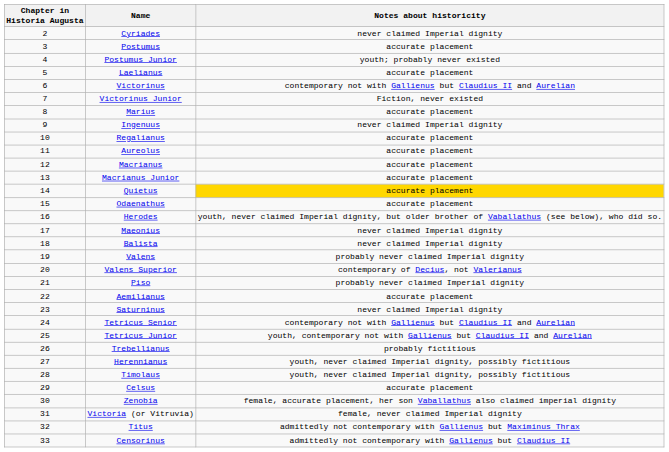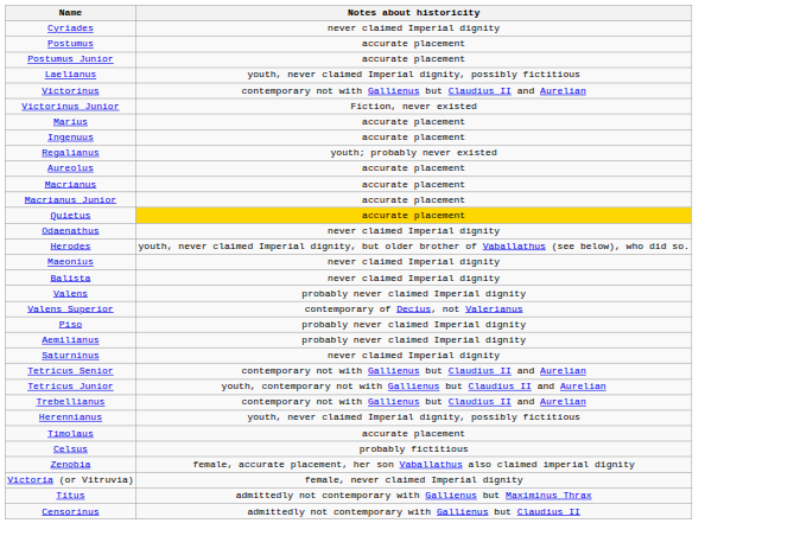- column: Chapter in Historia Augusta | 2 | 3 | 4 | 5 | 6 | 7 | 8 | 9 | 10 | 11 | 12 | 13 | 14 | 15 | 16 | 17 | 18 | 19 | 20 | 21 | 22 | 23 | 24 | 25 | 26 | 27 | 28 | 29 | 30 | 31 | 32 | 33
Postumus Junior | Notes about historicity: youth; probably never existed -> accurate placement
Laelianus | Notes about historicity: accurate placement -> youth, never claimed Imperial dignity, possibly fictitious
Ingenuus | Notes about historicity: never claimed Imperial dignity -> accurate placement
Regalianus | Notes about historicity: accurate placement -> youth; probably never existed
Odaenathus | Notes about historicity: accurate placement -> never claimed Imperial dignity
Aemilianus | Notes about historicity: accurate placement -> probably never claimed Imperial dignity
Trebellianus | Notes about historicity: probably fictitious -> contemporary not with Gallienus but Claudius II and Aurelian
Timolaus | Notes about historicity: youth, never claimed Imperial dignity, possibly fictitious -> accurate placement
Celsus | Notes about historicity: accurate placement -> probably fictitious
